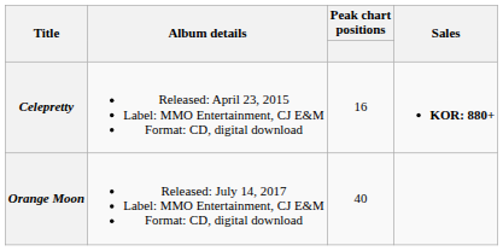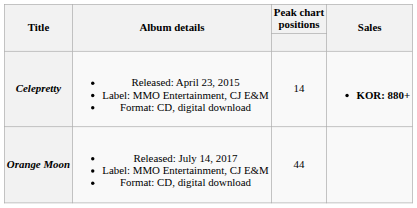Celepretty | Peak chart positions: 16 -> 14
Orange Moon | Peak chart positions: 40 -> 44
